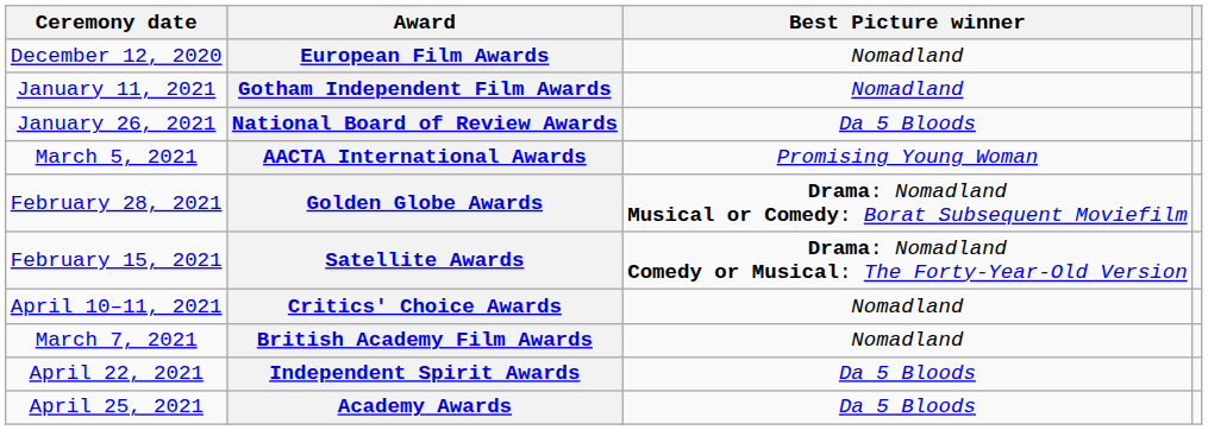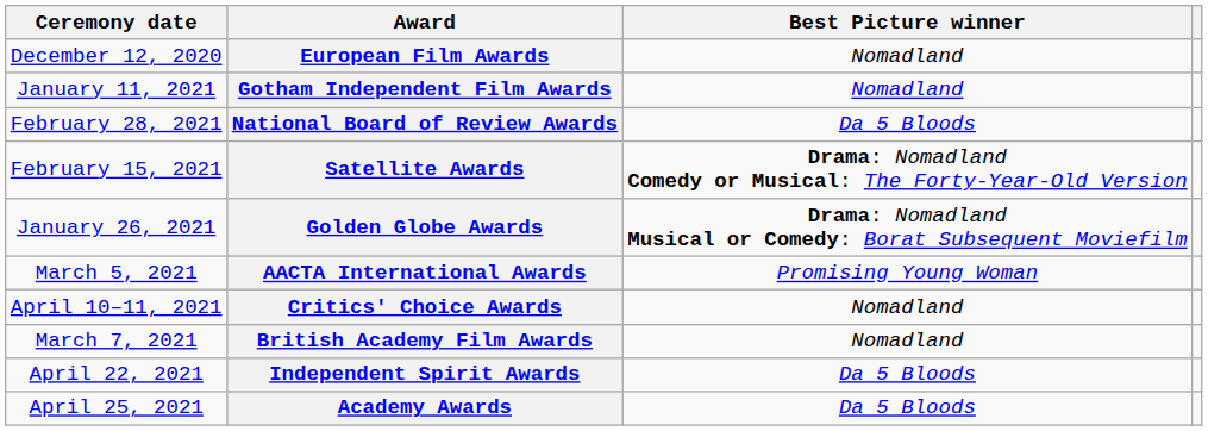National Board of Review Awards | Ceremony date: January 26, 2021 -> February 28, 2021
rows swapped: Satellite Awards <-> AACTA International Awards
Golden Globe Awards | Ceremony date: February 28, 2021 -> January 26, 2021
